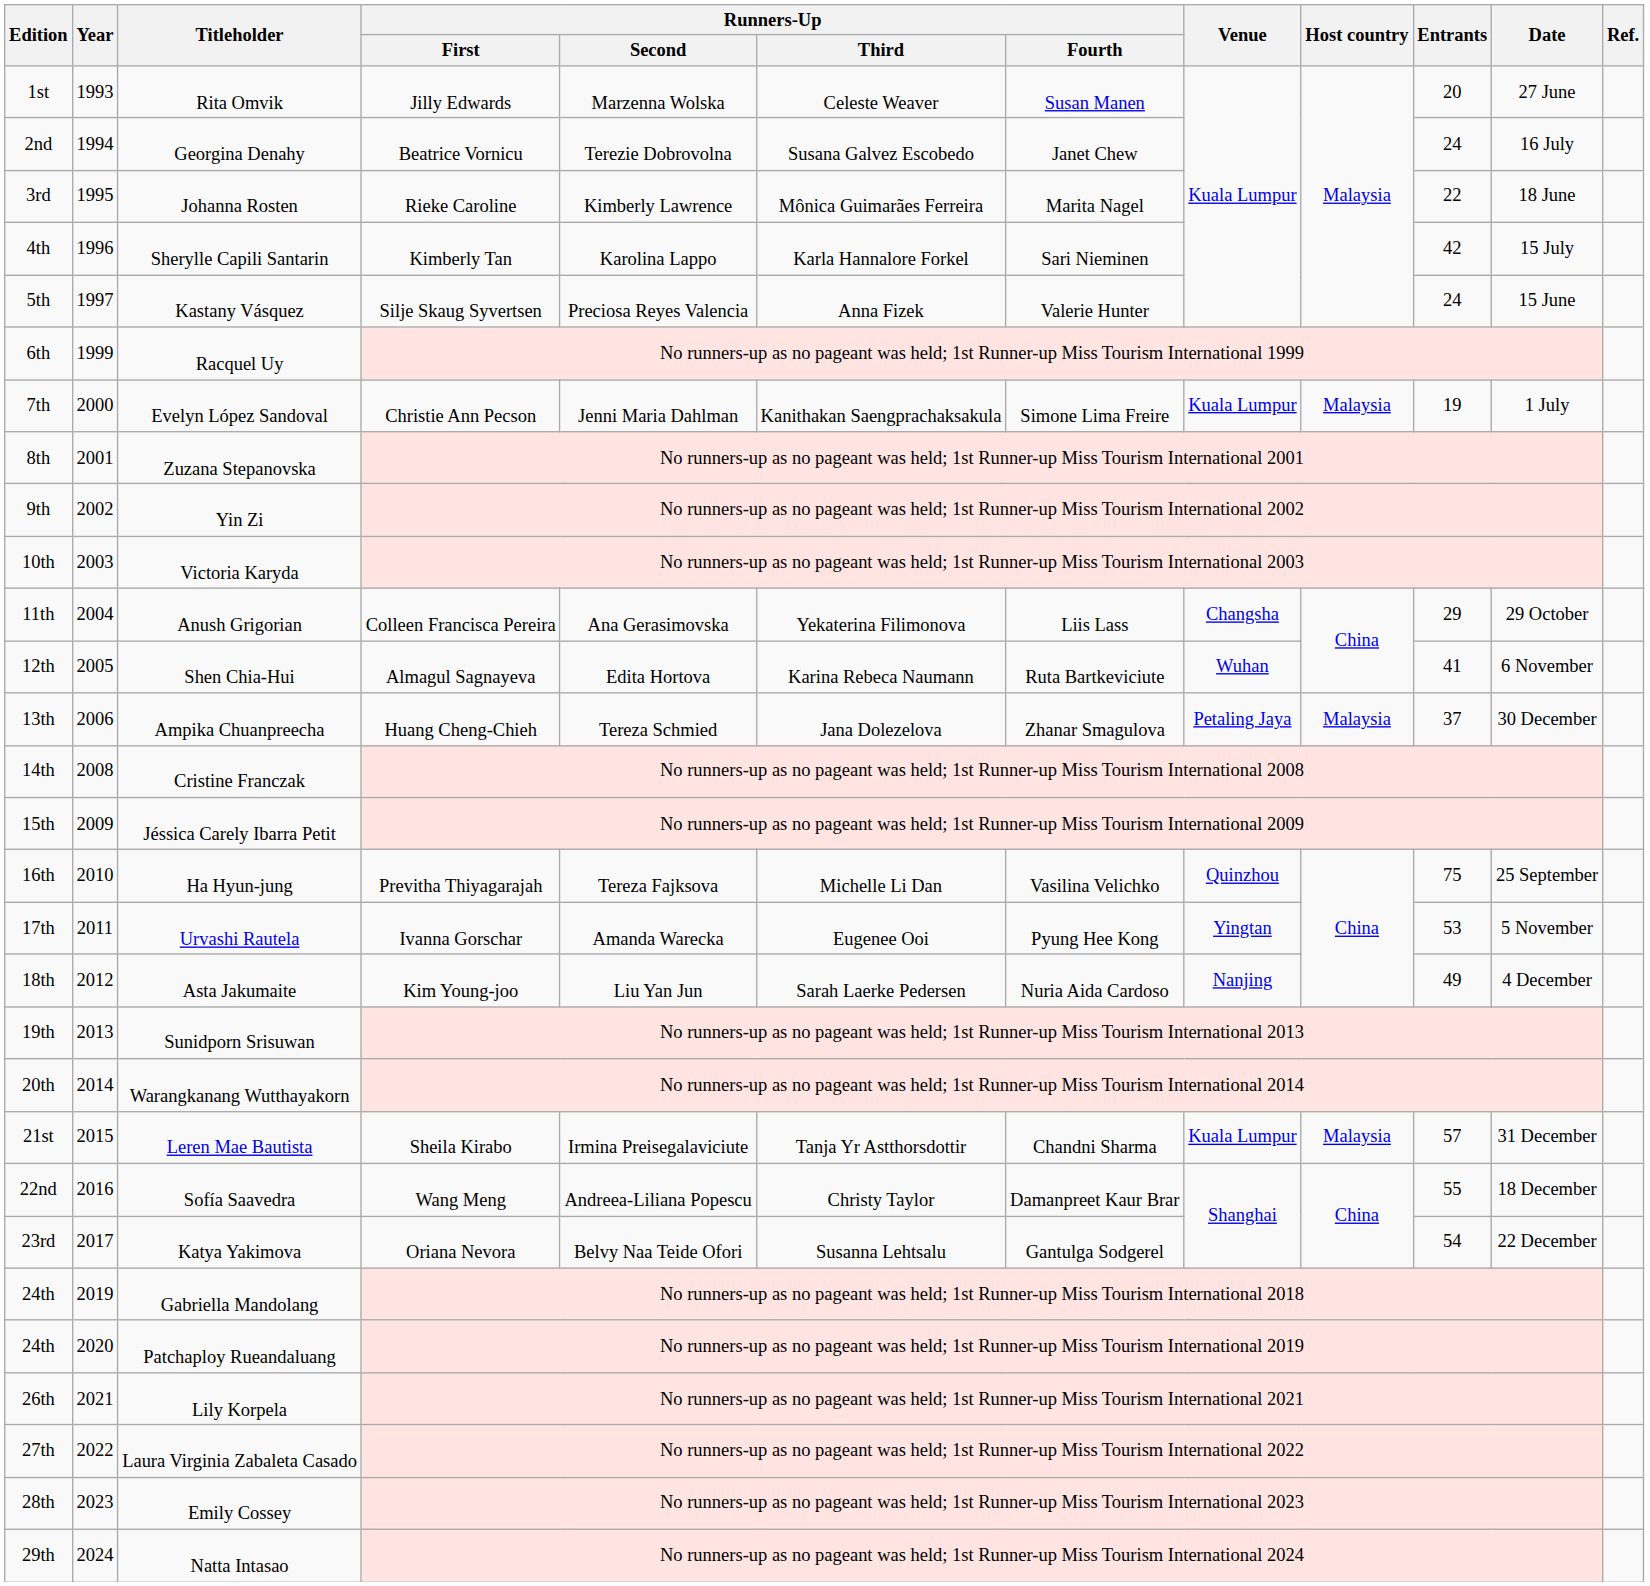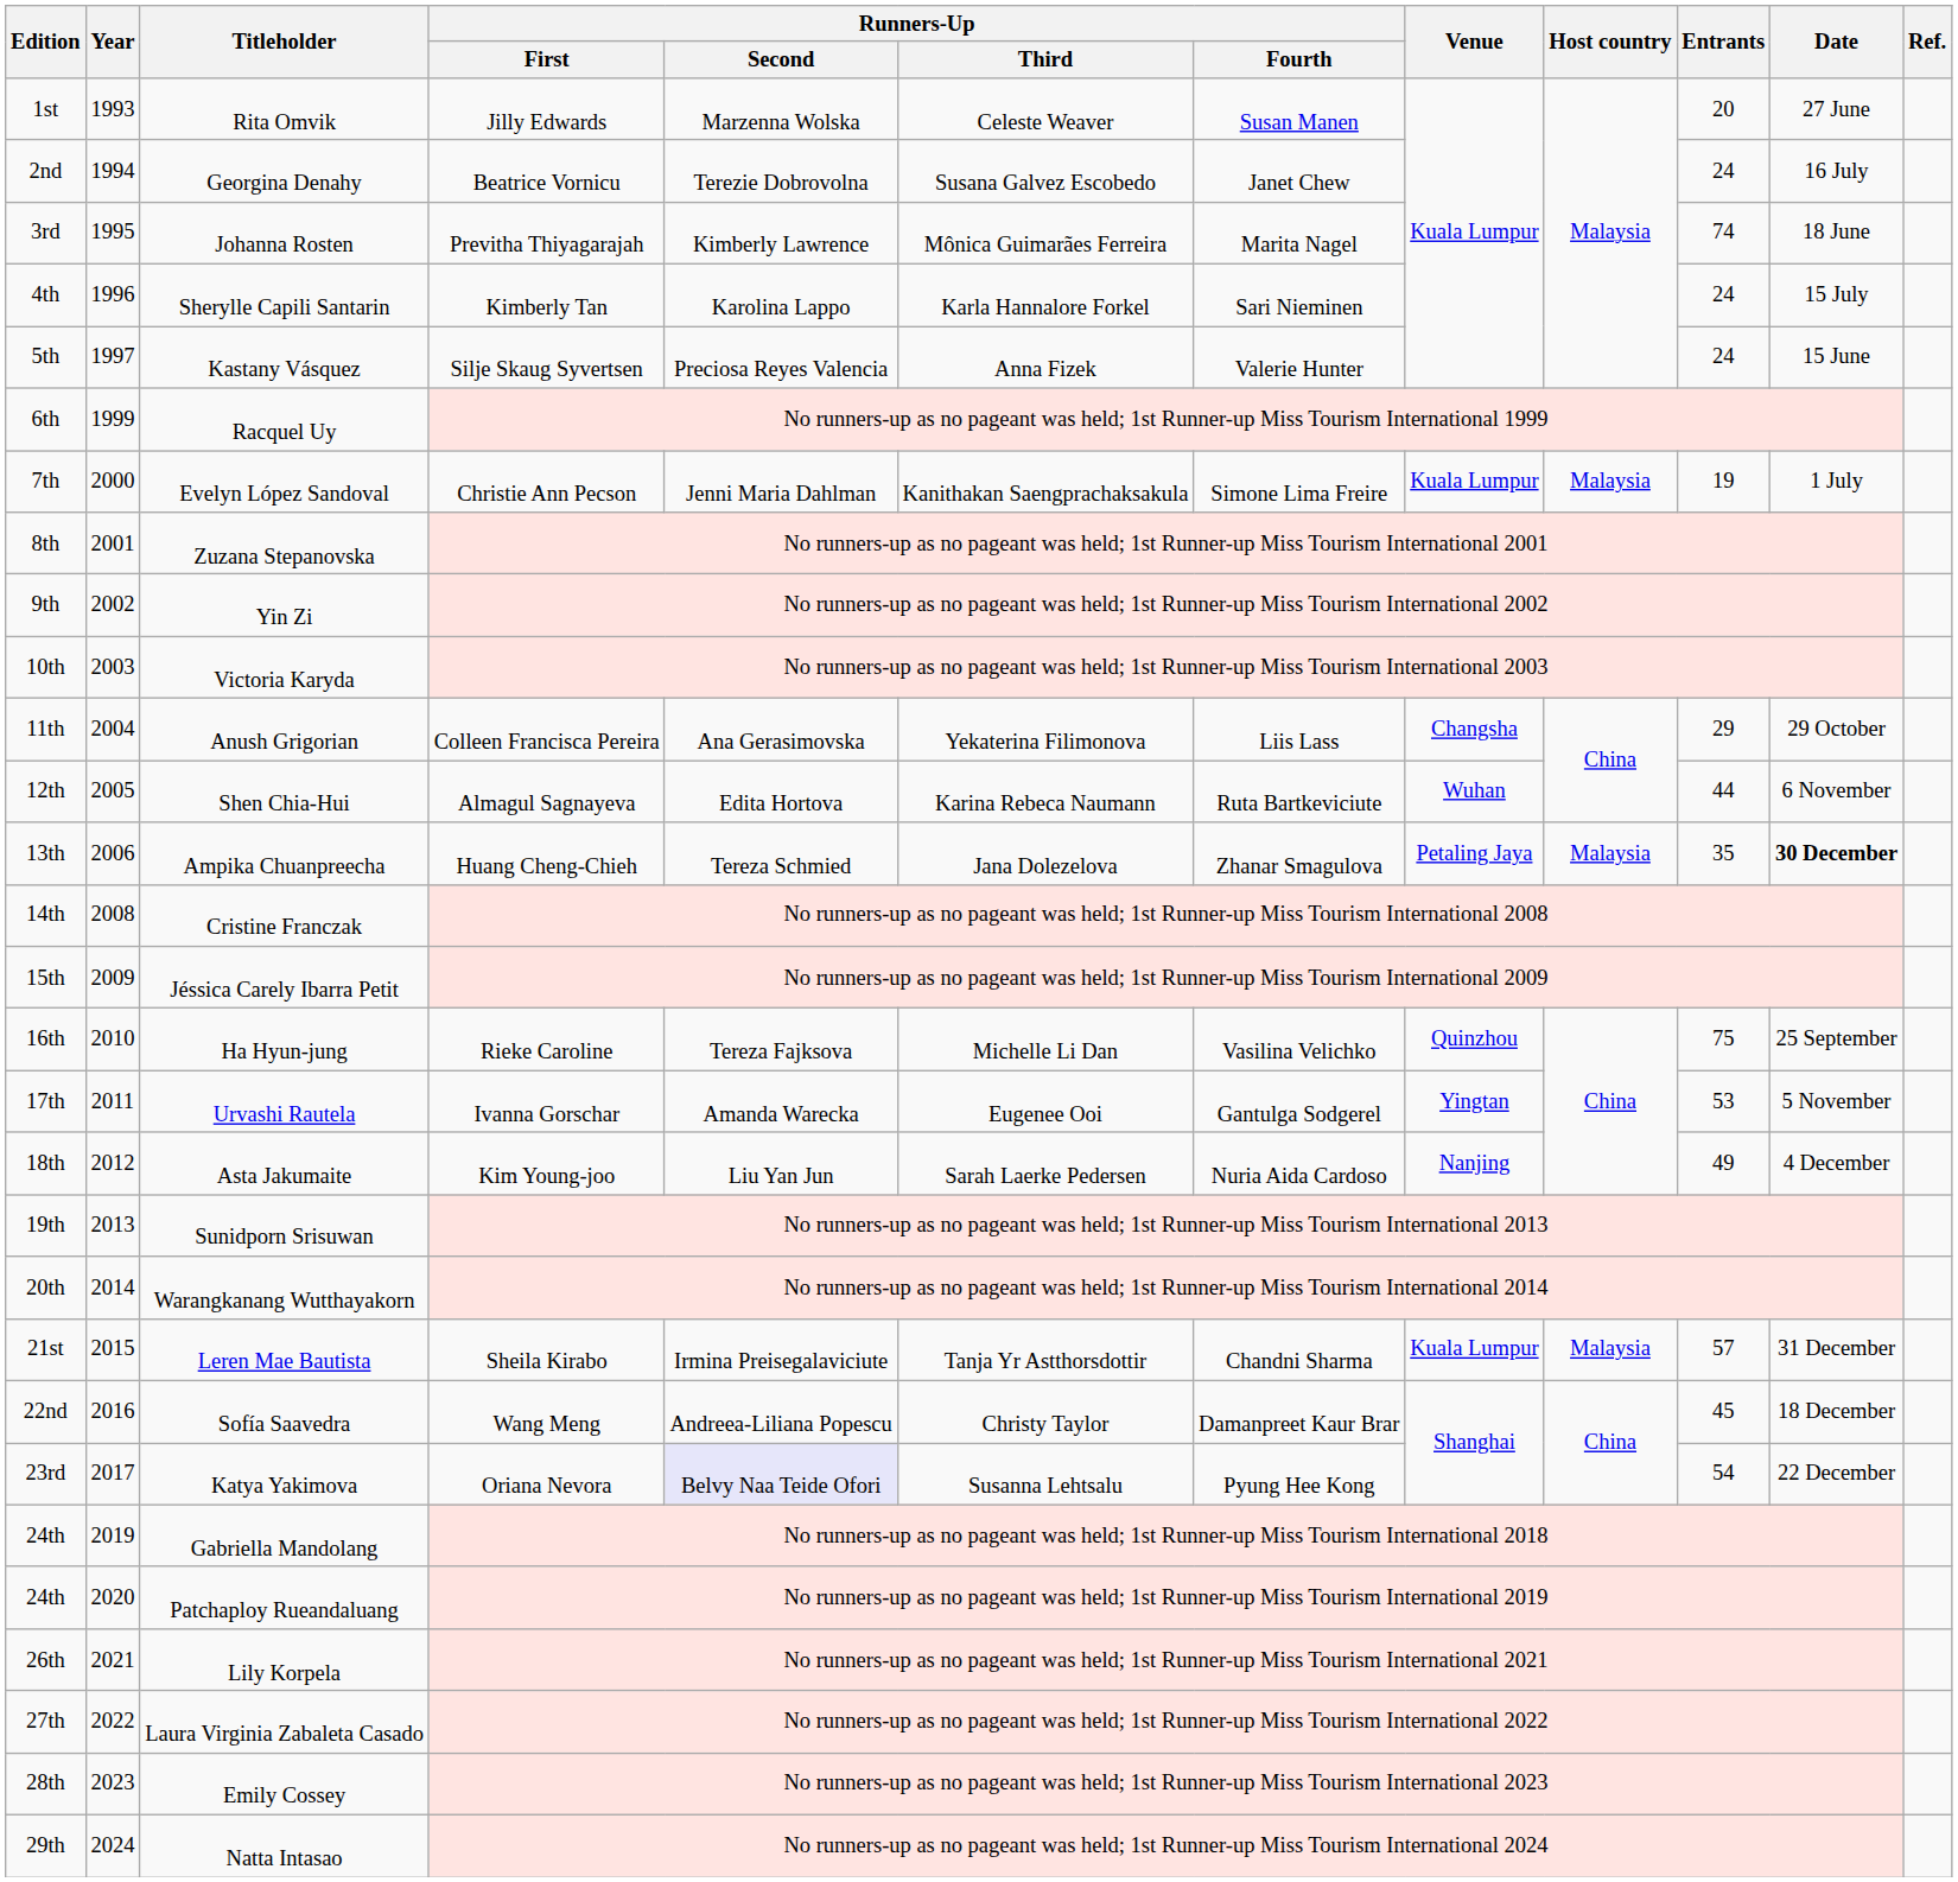Johanna Rosten | Runners-Up / First: Rieke Caroline -> Previtha Thiyagarajah
Johanna Rosten | Entrants: 22 -> 74
Sherylle Capili Santarin | Entrants: 42 -> 24
Shen Chia-Hui | Entrants: 41 -> 44
Ampika Chuanpreecha | Entrants: 37 -> 35
Ampika Chuanpreecha | Date: normal -> bold
Ha Hyun-jung | Runners-Up / First: Previtha Thiyagarajah -> Rieke Caroline
Urvashi Rautela | Runners-Up / Fourth: Pyung Hee Kong -> Gantulga Sodgerel
Sofía Saavedra | Entrants: 55 -> 45
Katya Yakimova | Runners-Up / Second: no background -> lavender background
Katya Yakimova | Runners-Up / Fourth: Gantulga Sodgerel -> Pyung Hee Kong
